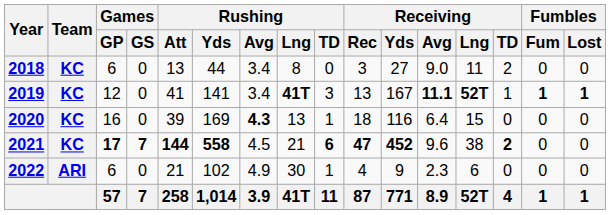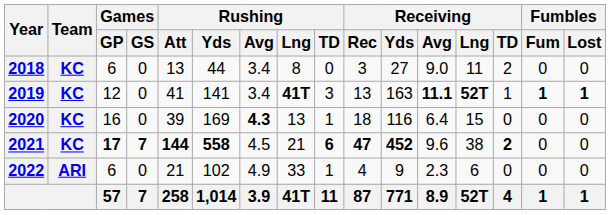2019 | Receiving / Yds: 167 -> 163
2022 | Rushing / Lng: 30 -> 33
